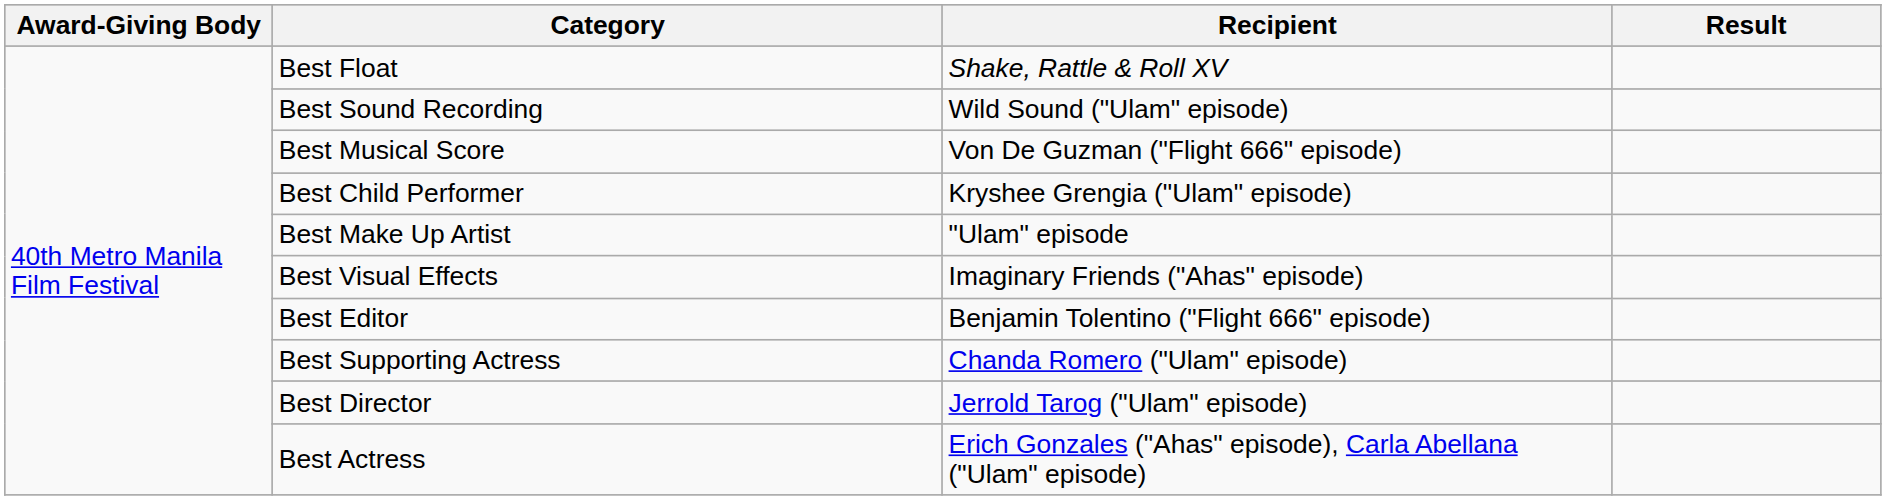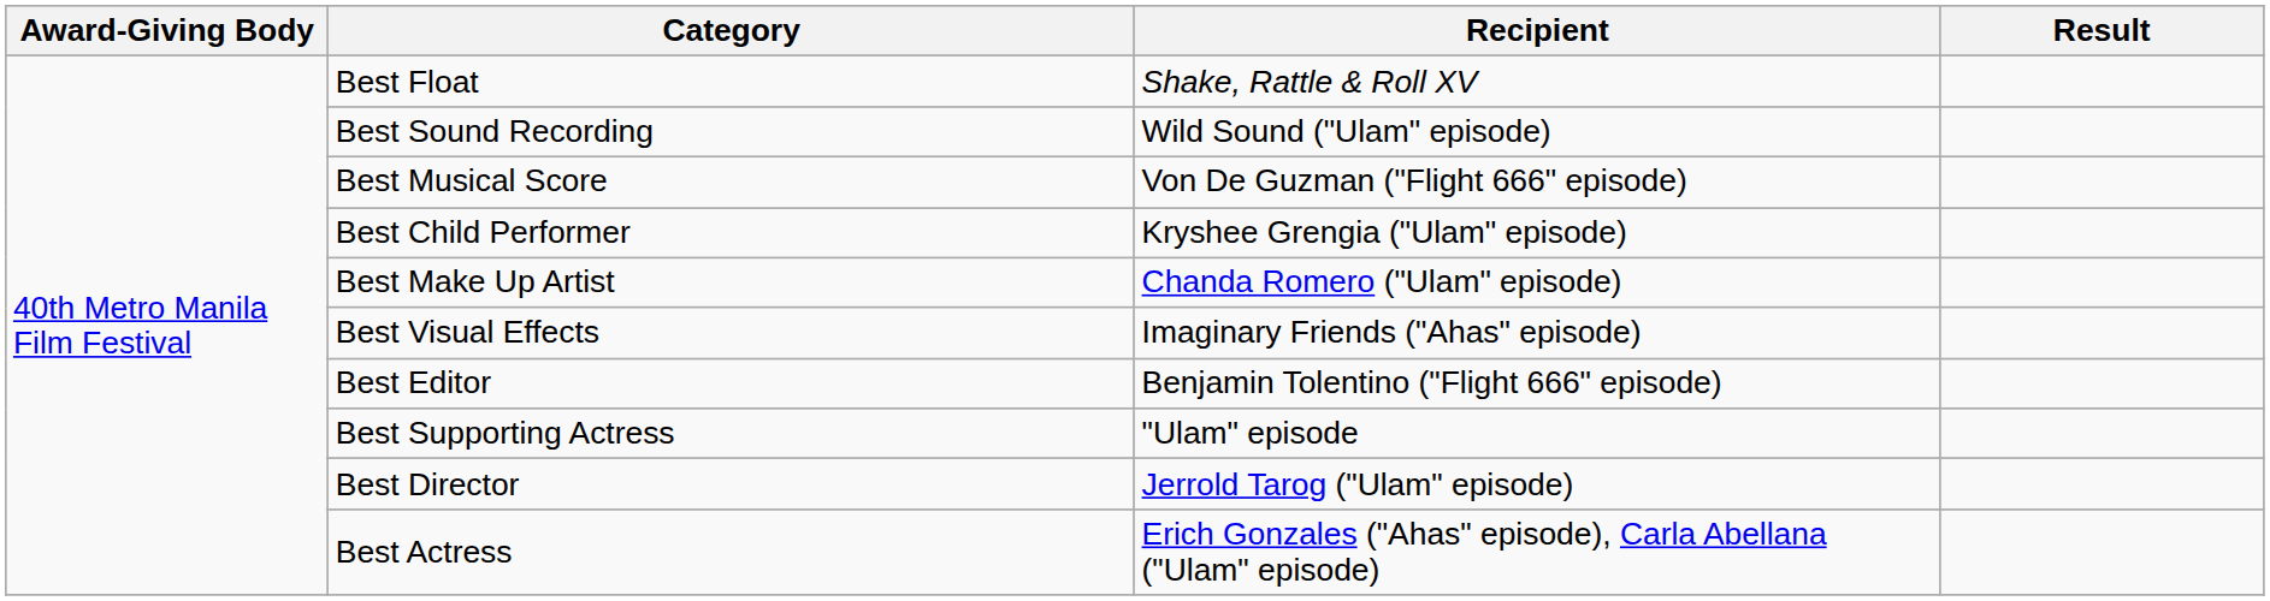Best Make Up Artist | Recipient: "Ulam" episode -> Chanda Romero ("Ulam" episode)
Best Supporting Actress | Recipient: Chanda Romero ("Ulam" episode) -> "Ulam" episode
